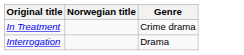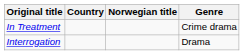+ column: Country
